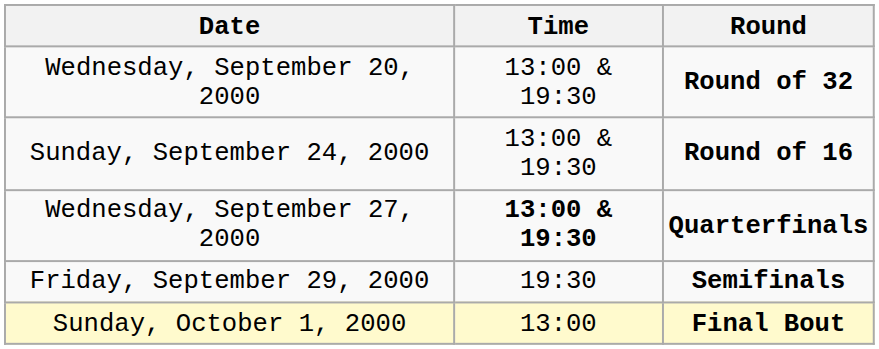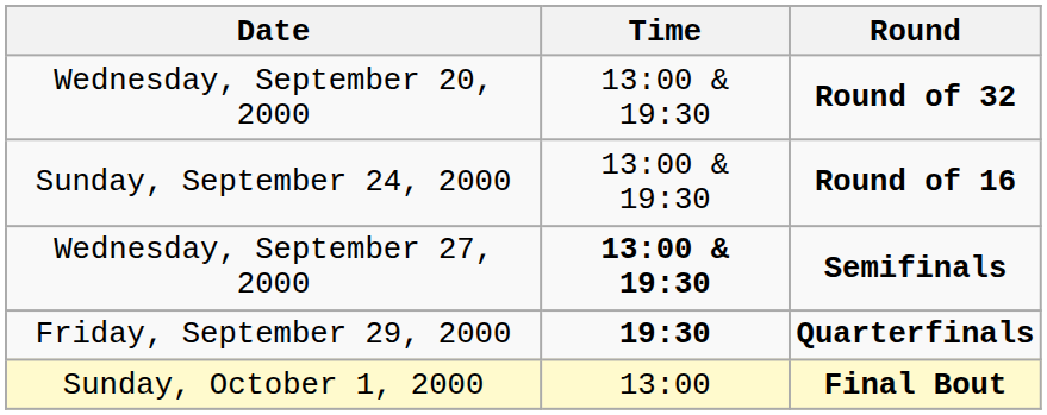Wednesday, September 27, 2000 | Round: Quarterfinals -> Semifinals
Friday, September 29, 2000 | Time: normal -> bold
Friday, September 29, 2000 | Round: Semifinals -> Quarterfinals
